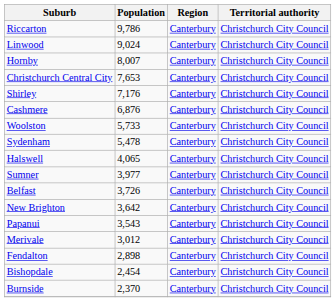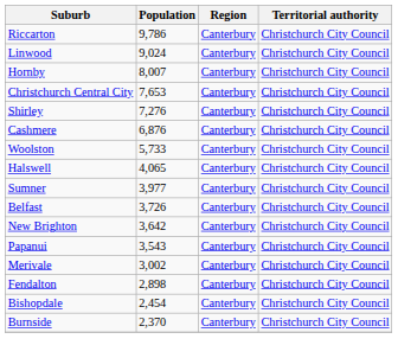Shirley | Population: 7,176 -> 7,276
- row: Sydenham | 5,478 | Canterbury | Christchurch City Council
Merivale | Population: 3,012 -> 3,002
